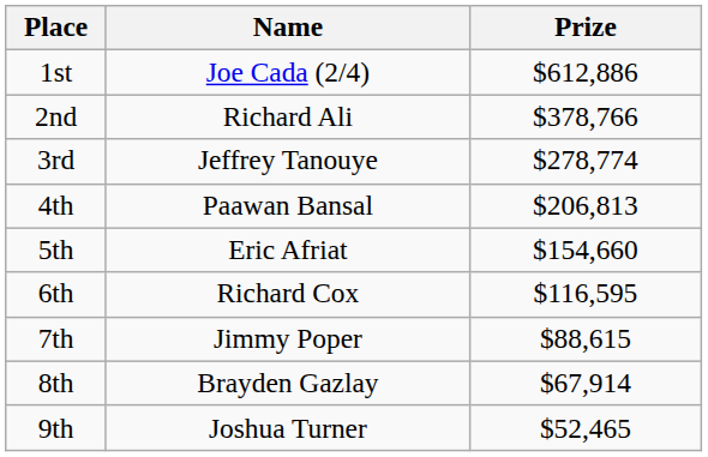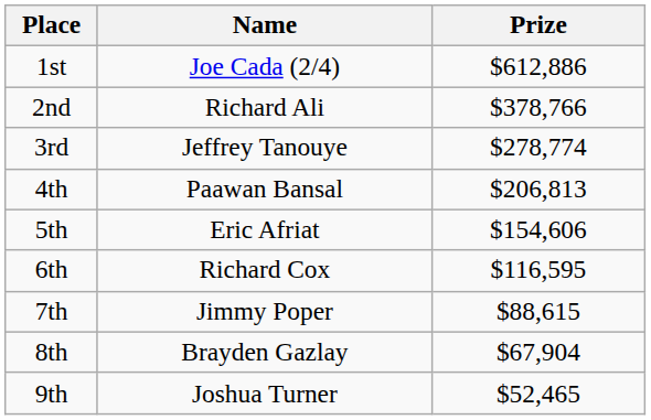5th | Prize: $154,660 -> $154,606
8th | Prize: $67,914 -> $67,904
